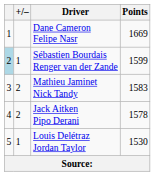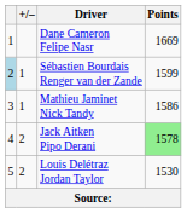Mathieu Jaminet Nick Tandy | +/–: 2 -> 1
Mathieu Jaminet Nick Tandy | Points: 1583 -> 1586
Jack Aitken Pipo Derani | Points: no background -> lightgreen background
Louis Delétraz Jordan Taylor | +/–: 1 -> 2
